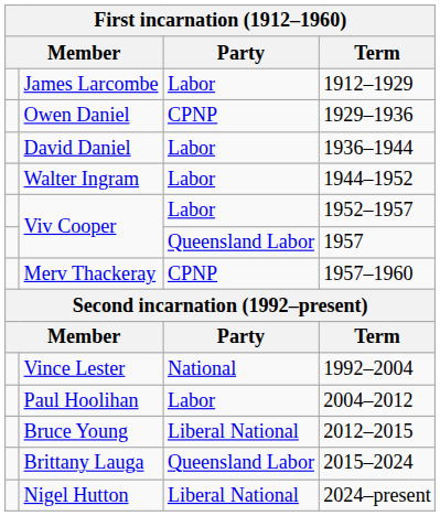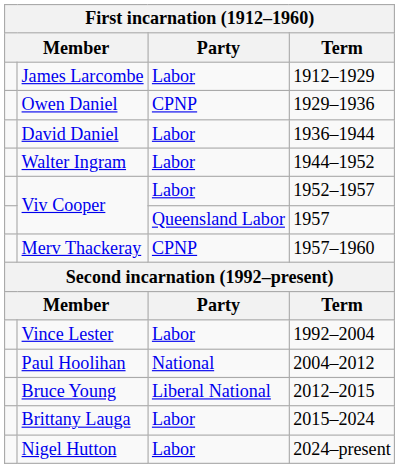Vince Lester | Party: National -> Labor
Paul Hoolihan | Party: Labor -> National
Brittany Lauga | Party: Queensland Labor -> Labor
Nigel Hutton | Party: Liberal National -> Labor
